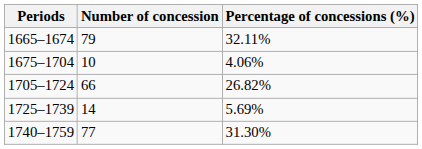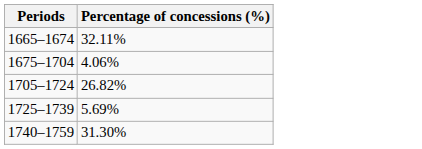- column: Number of concession | 79 | 10 | 66 | 14 | 77
